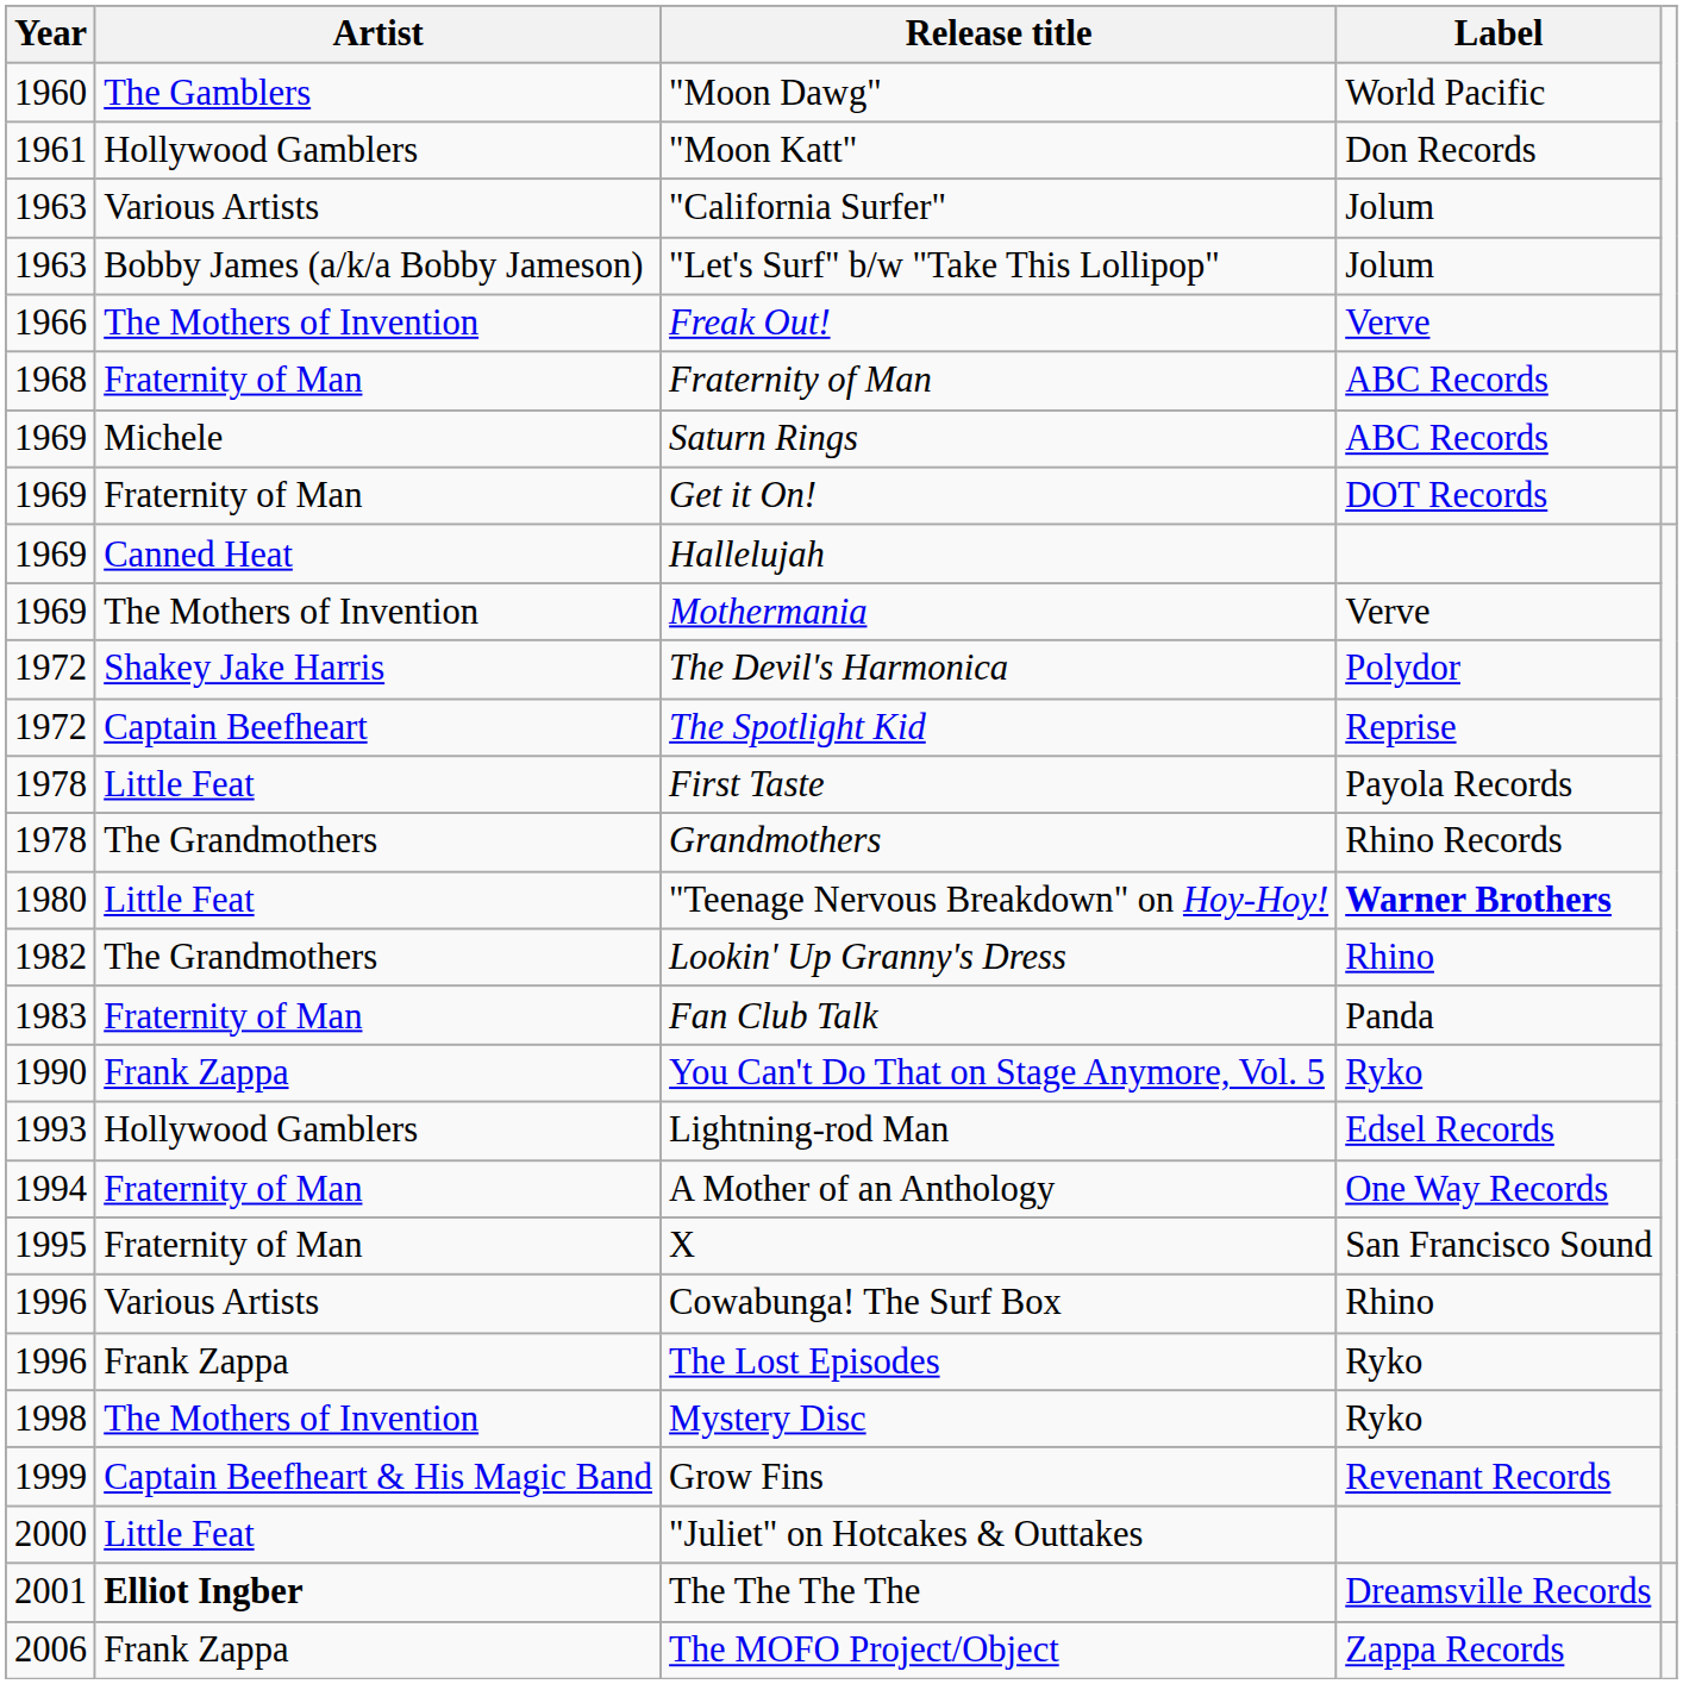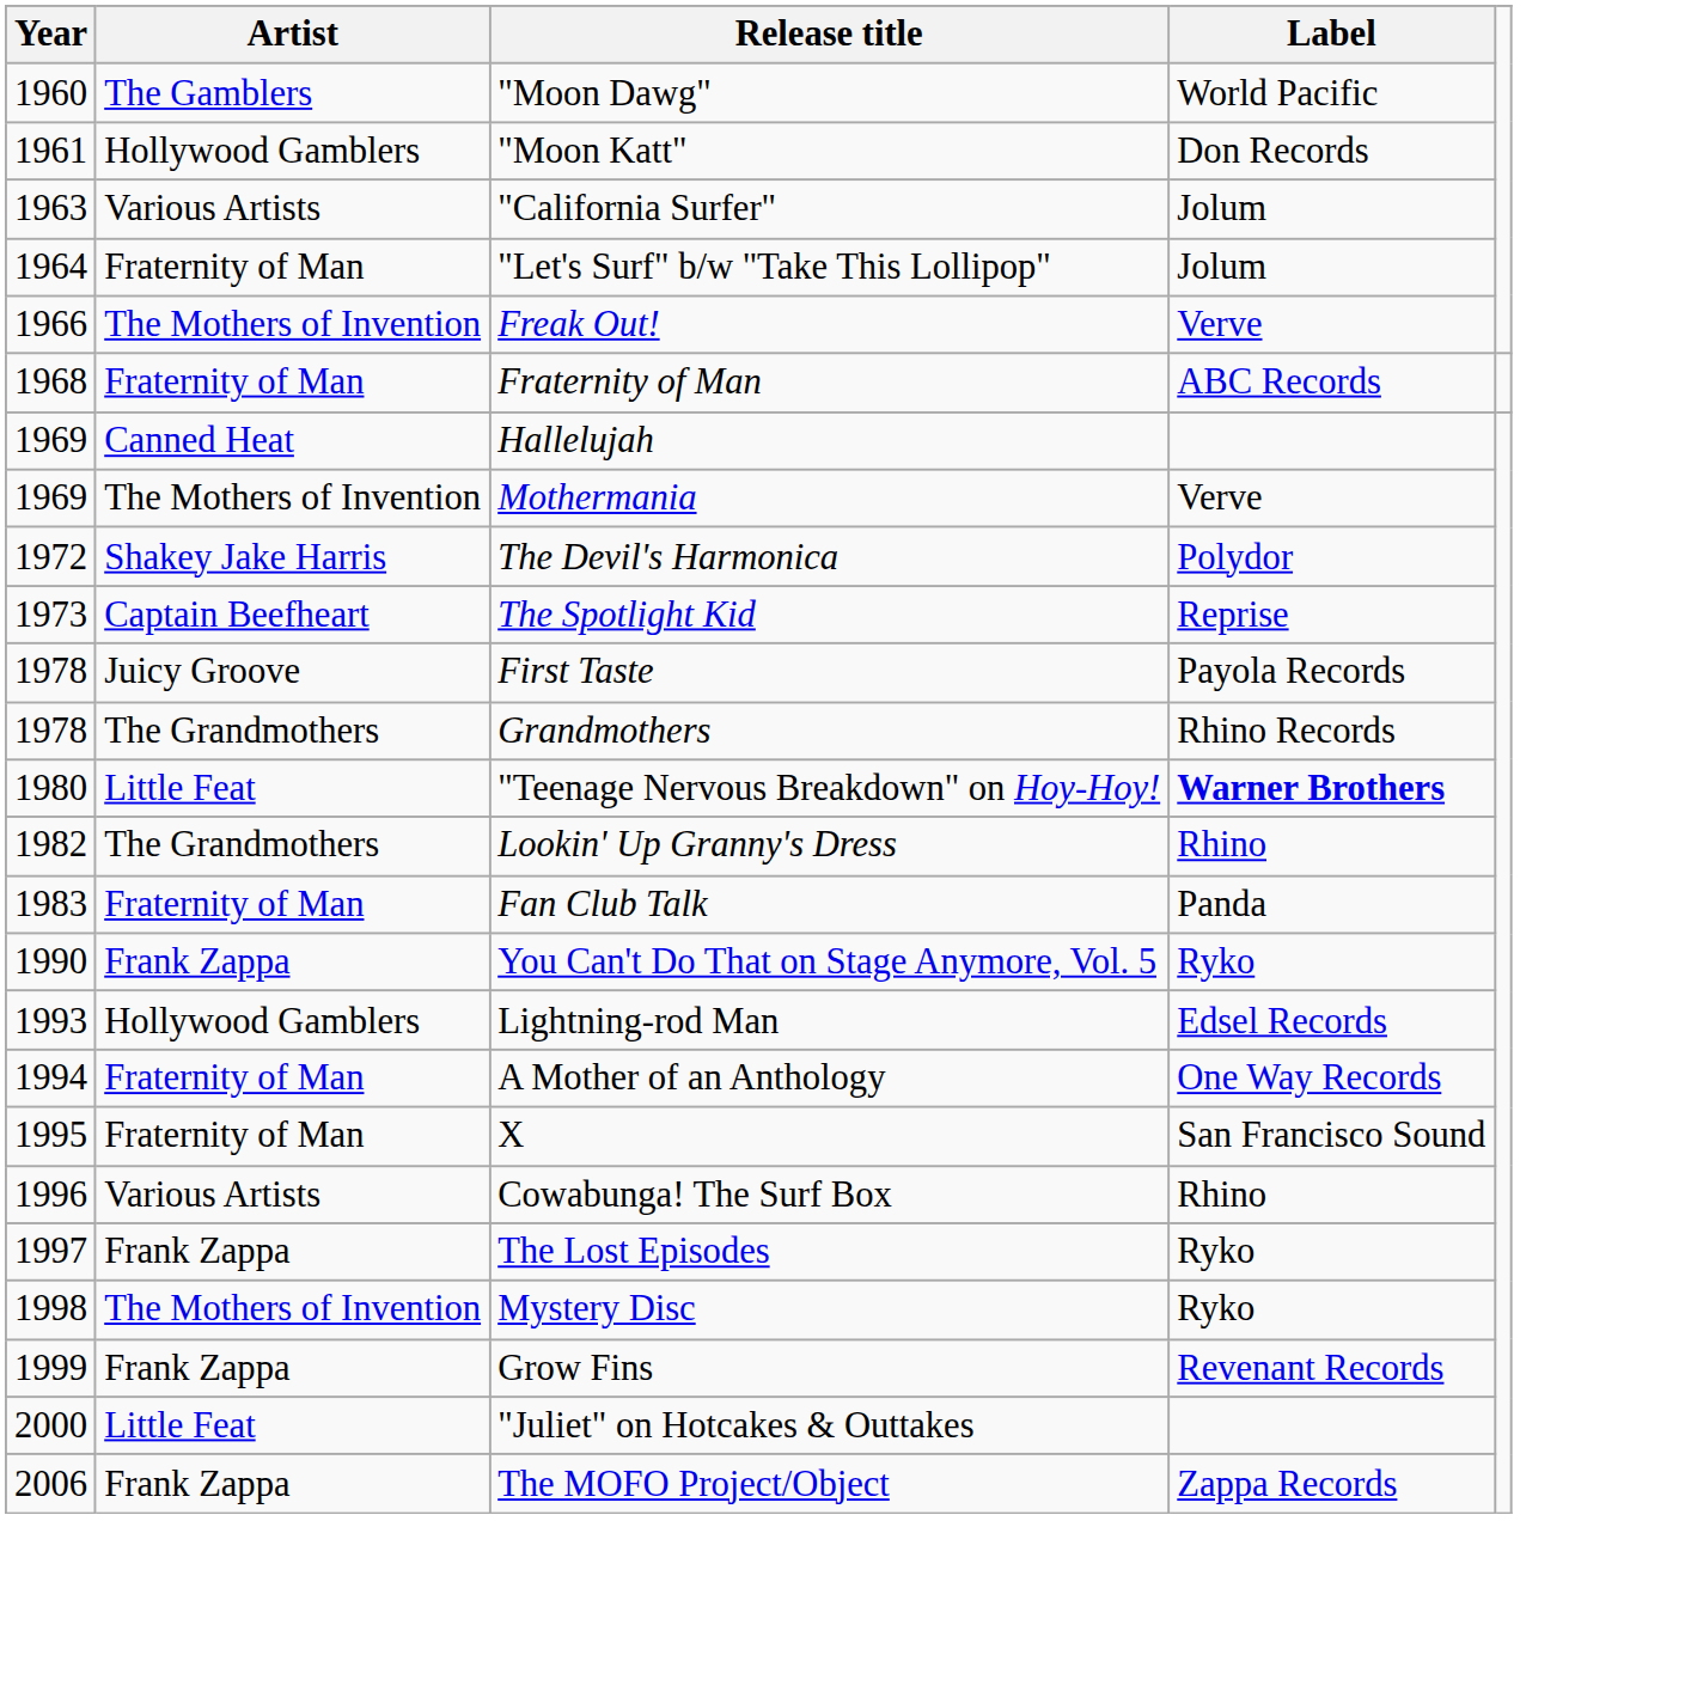"Let's Surf" b/w "Take This Lollipop" | Year: 1963 -> 1964
"Let's Surf" b/w "Take This Lollipop" | Artist: Bobby James (a/k/a Bobby Jameson) -> Fraternity of Man
- row: 1969 | Michele | Saturn Rings | ABC Records
- row: 1969 | Fraternity of Man | Get it On! | DOT Records
The Spotlight Kid | Year: 1972 -> 1973
First Taste | Artist: Little Feat -> Juicy Groove
The Lost Episodes | Year: 1996 -> 1997
Grow Fins | Artist: Captain Beefheart & His Magic Band -> Frank Zappa
- row: 2001 | Elliot Ingber | The The The The | Dreamsville Records
